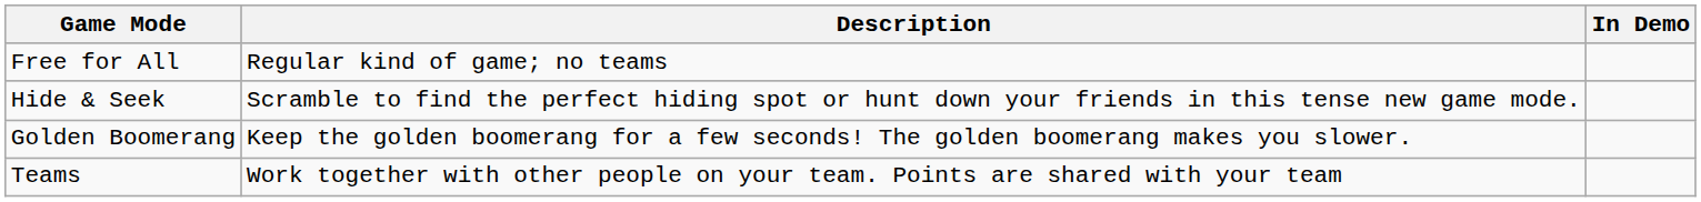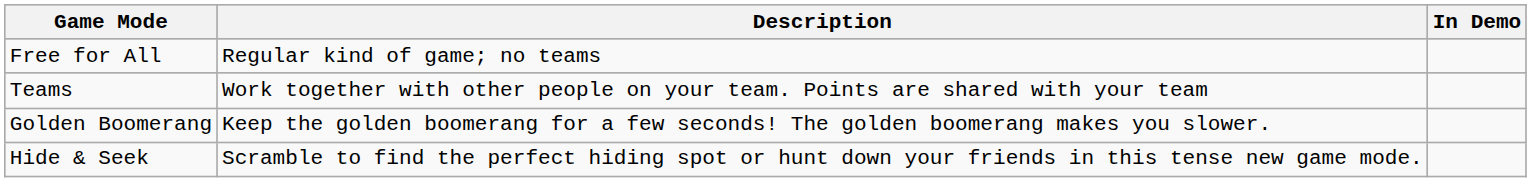rows swapped: Teams <-> Hide & Seek
